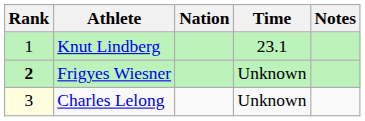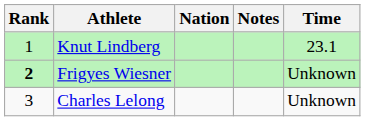columns swapped: Time <-> Notes
Charles Lelong | Rank: lightyellow background -> no background
